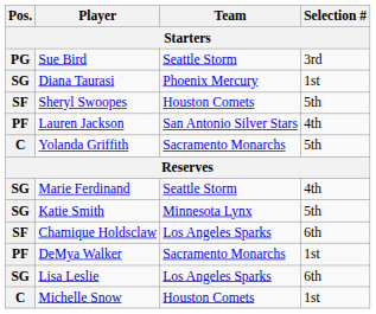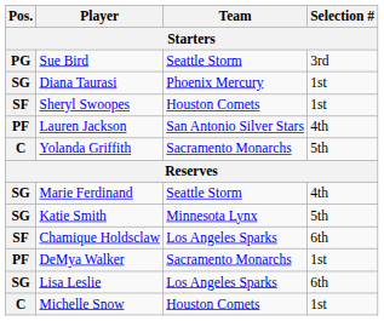Sheryl Swoopes | Selection #: 5th -> 1st
